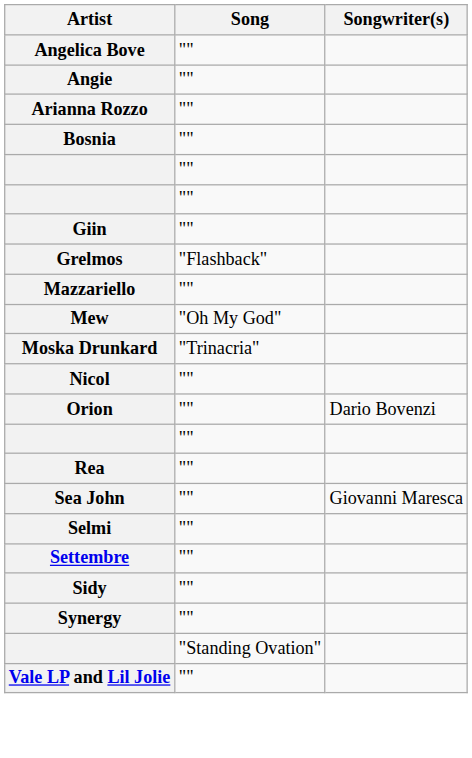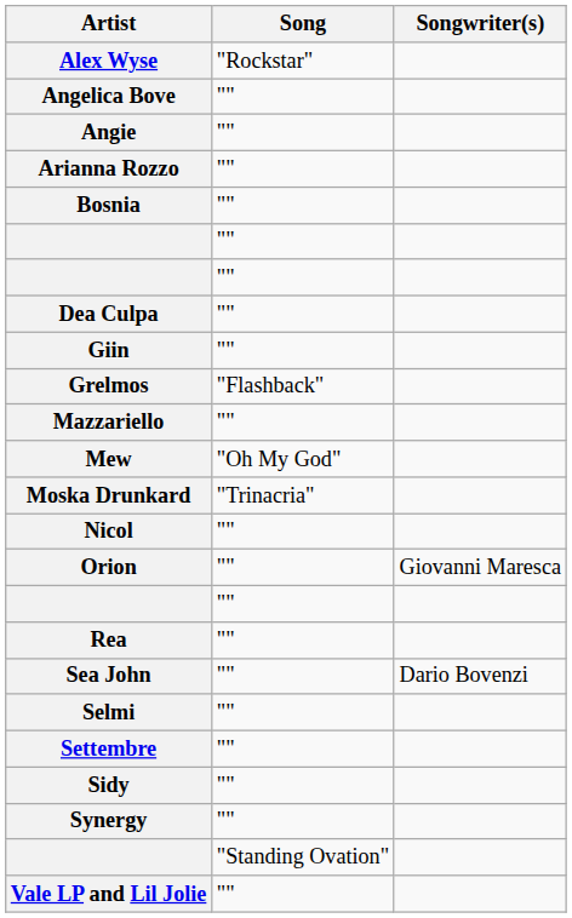+ row: Alex Wyse | "Rockstar"
+ row: Dea Culpa | ""
Orion | Songwriter(s): Dario Bovenzi -> Giovanni Maresca
Sea John | Songwriter(s): Giovanni Maresca -> Dario Bovenzi
